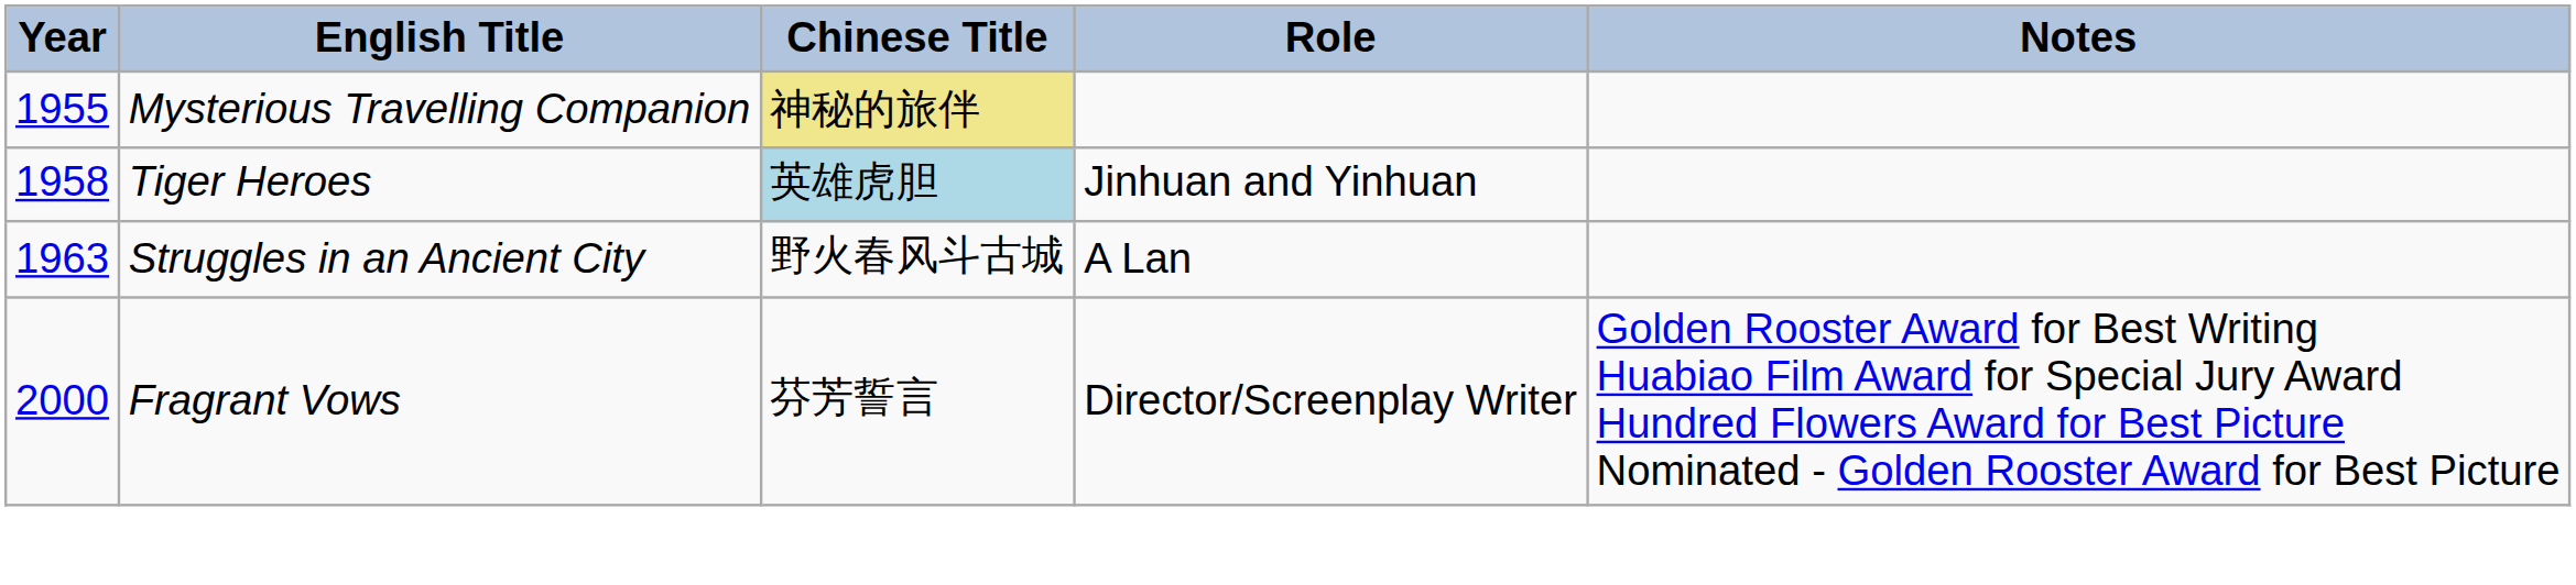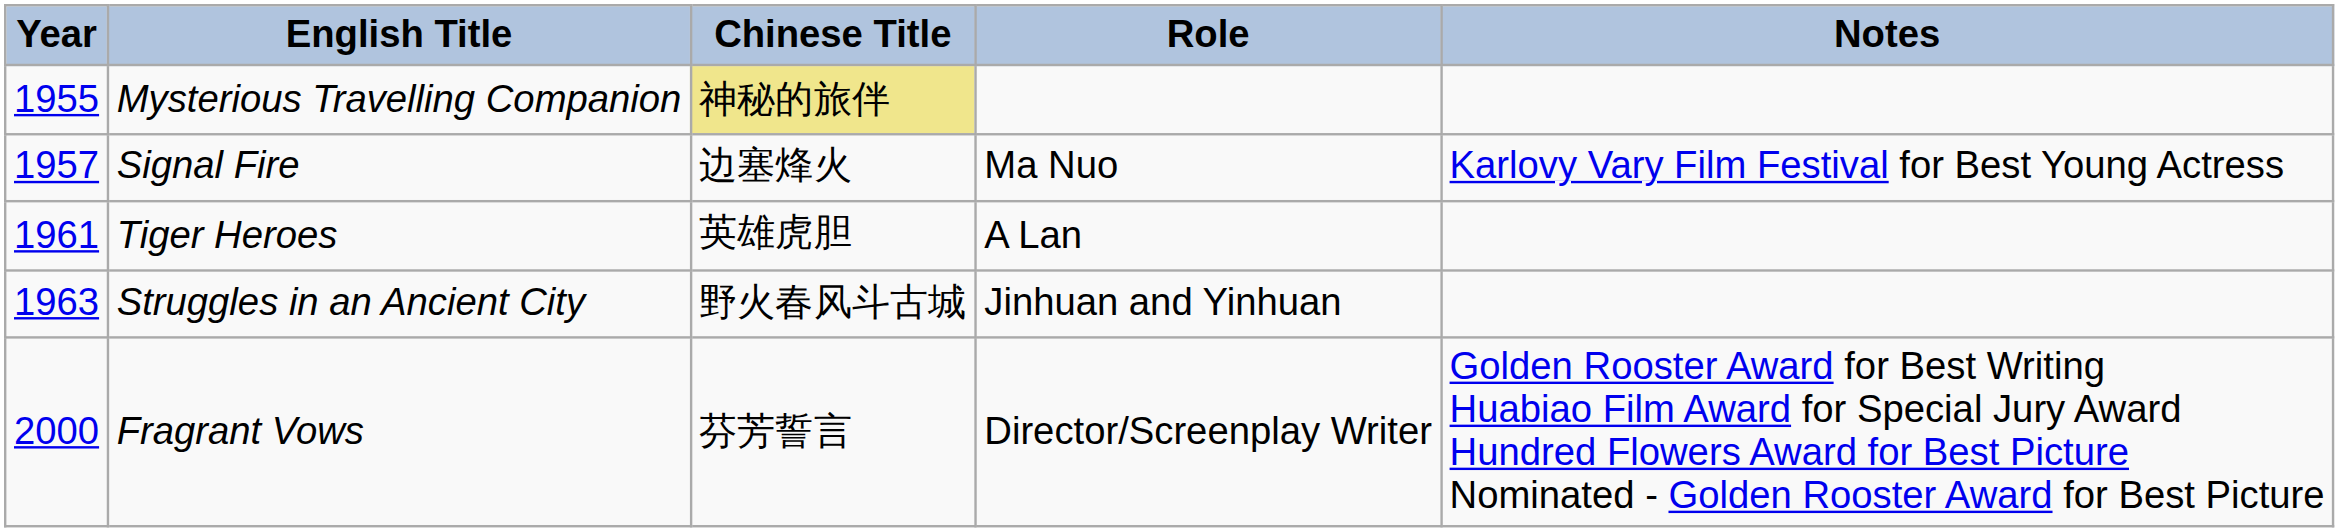+ row: 1957 | Signal Fire | 边塞烽火 | Ma Nuo | Karlovy Vary Film Festival for Best Young Actress
Tiger Heroes | Year: 1958 -> 1961
Tiger Heroes | Chinese Title: lightblue background -> no background
Tiger Heroes | Role: Jinhuan and Yinhuan -> A Lan
Struggles in an Ancient City | Role: A Lan -> Jinhuan and Yinhuan
